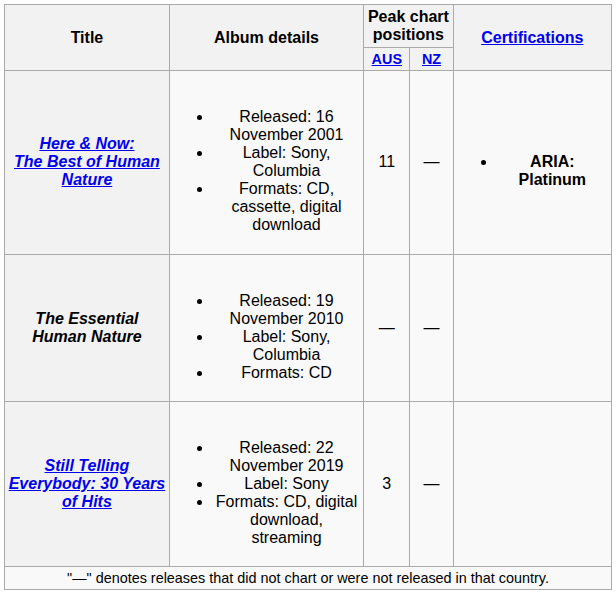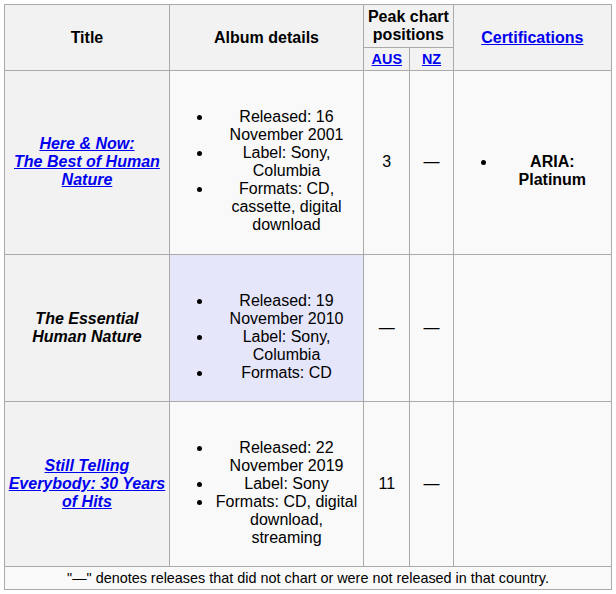Here & Now: The Best of Human Nature | Peak chart positions / AUS: 11 -> 3
The Essential Human Nature | Album details: no background -> lavender background
Still Telling Everybody: 30 Years of Hits | Peak chart positions / AUS: 3 -> 11
